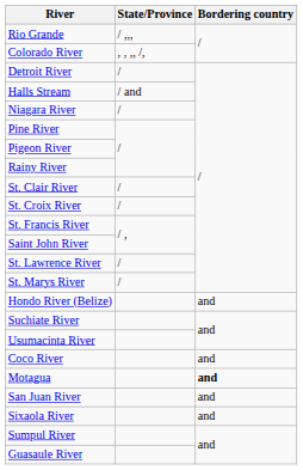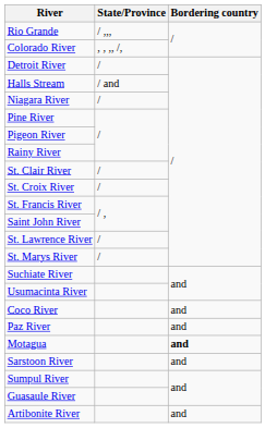- row: Hondo River (Belize) | and
+ row: Paz River | and
- row: San Juan River | and
+ row: Sarstoon River | and
- row: Sixaola River | and
+ row: Artibonite River | and
